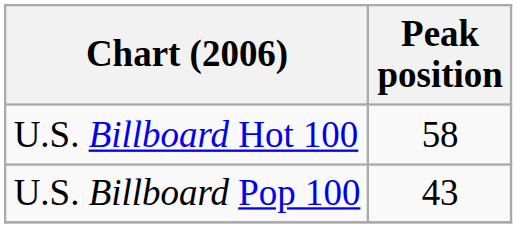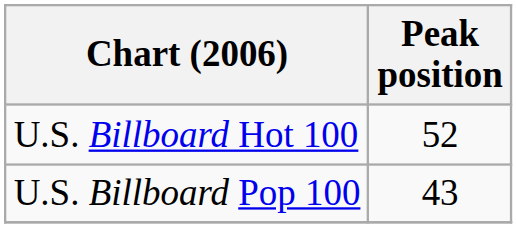U.S. Billboard Hot 100 | Peak position: 58 -> 52
